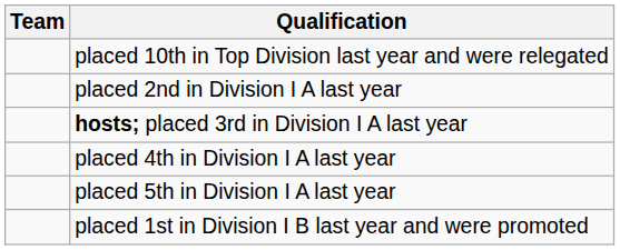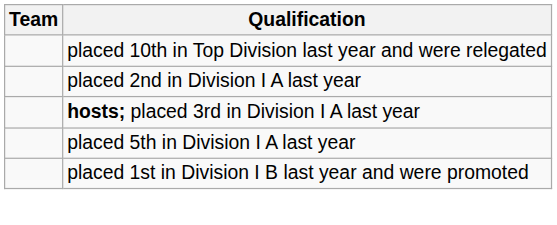- row: placed 4th in Division I A last year
